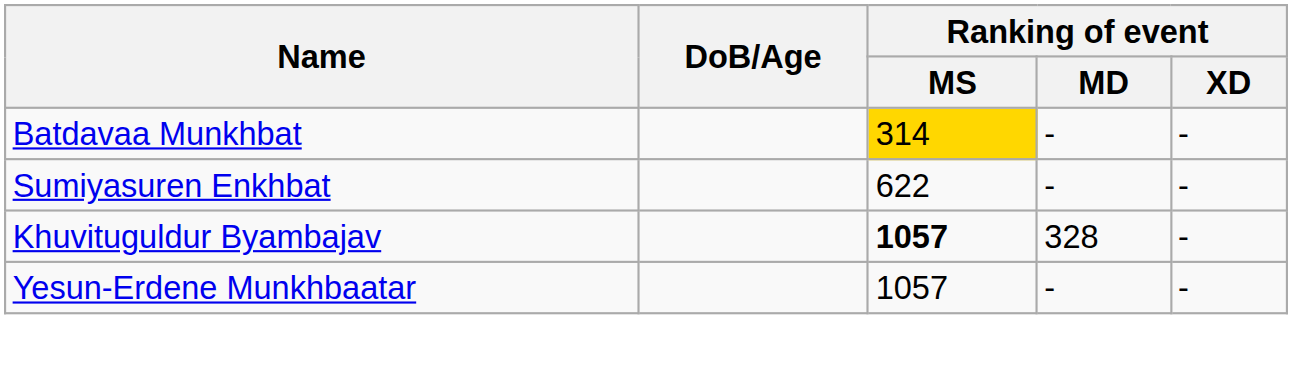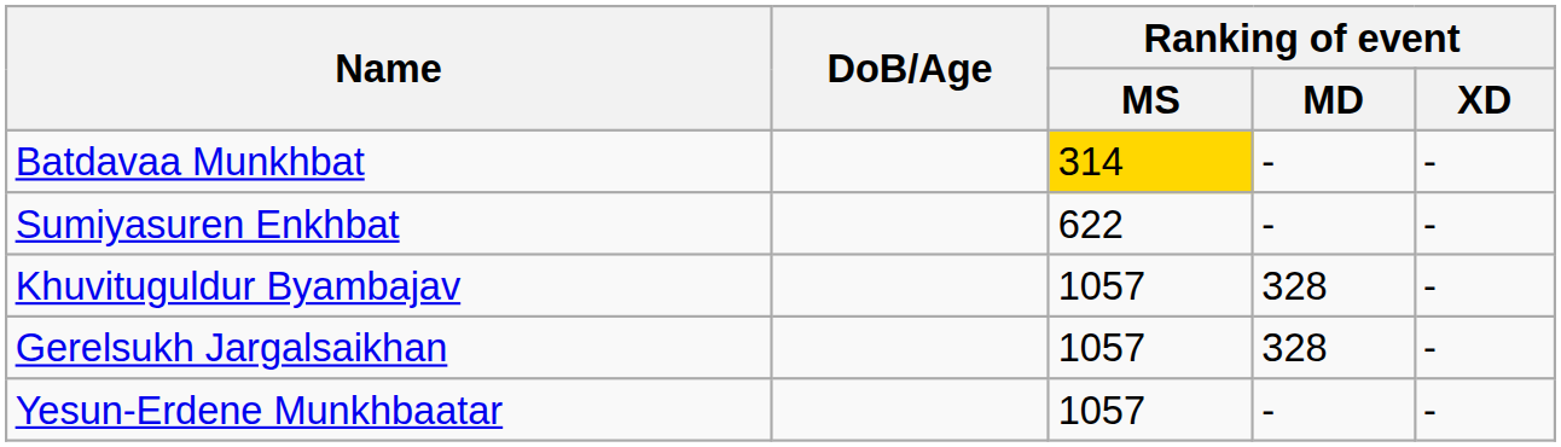Khuvituguldur Byambajav | Ranking of event / MS: bold -> normal
+ row: Gerelsukh Jargalsaikhan | 1057 | 328 | -
